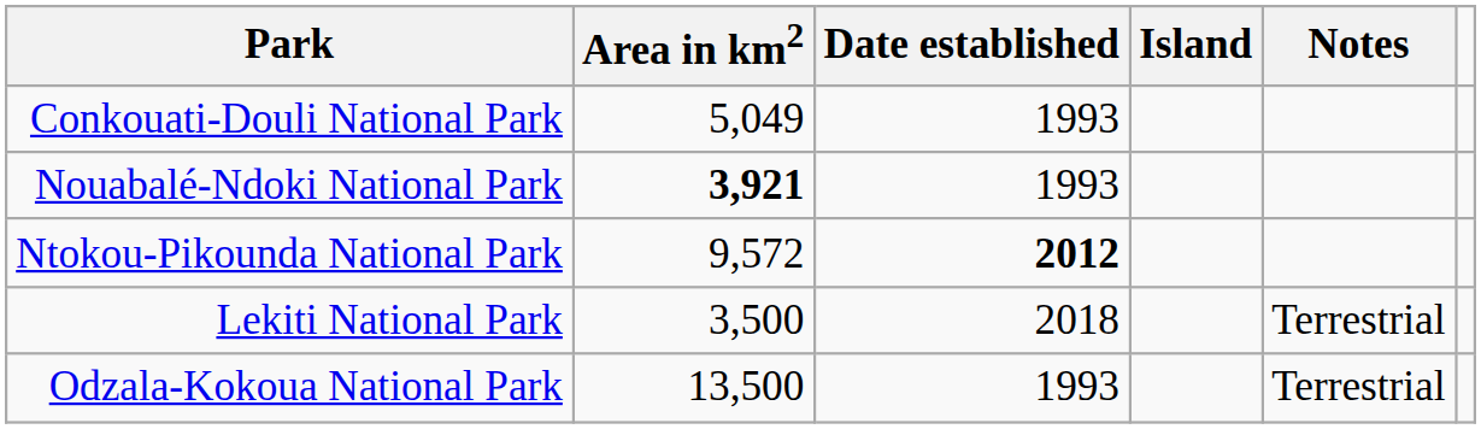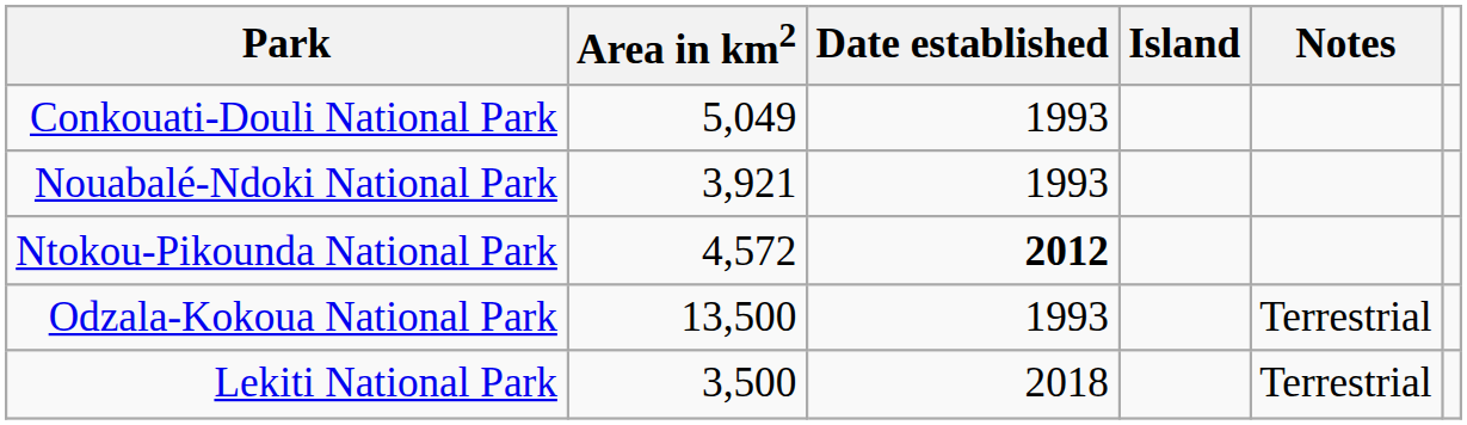Nouabalé-Ndoki National Park | Area in km2: bold -> normal
Ntokou-Pikounda National Park | Area in km2: 9,572 -> 4,572
rows swapped: Odzala-Kokoua National Park <-> Lekiti National Park
